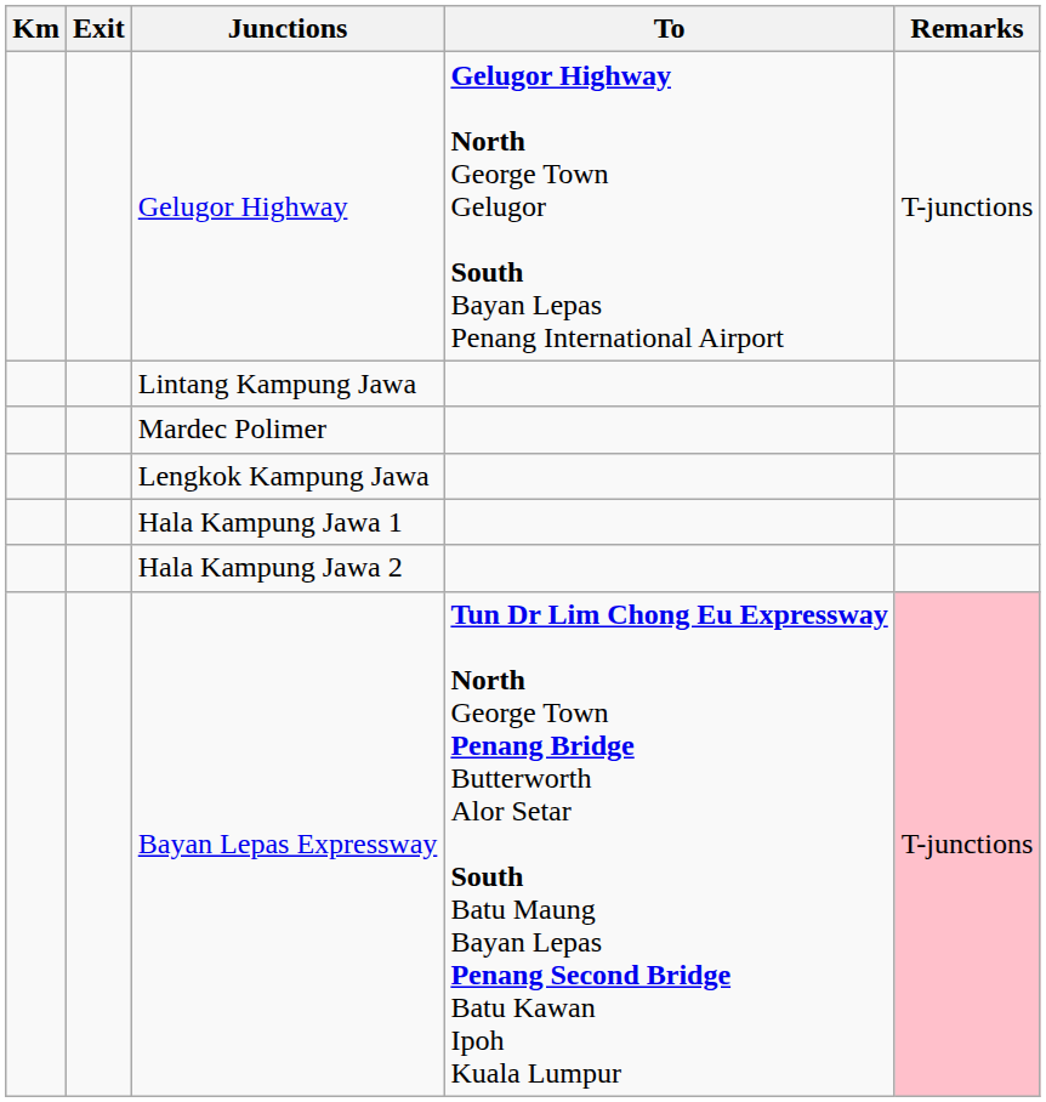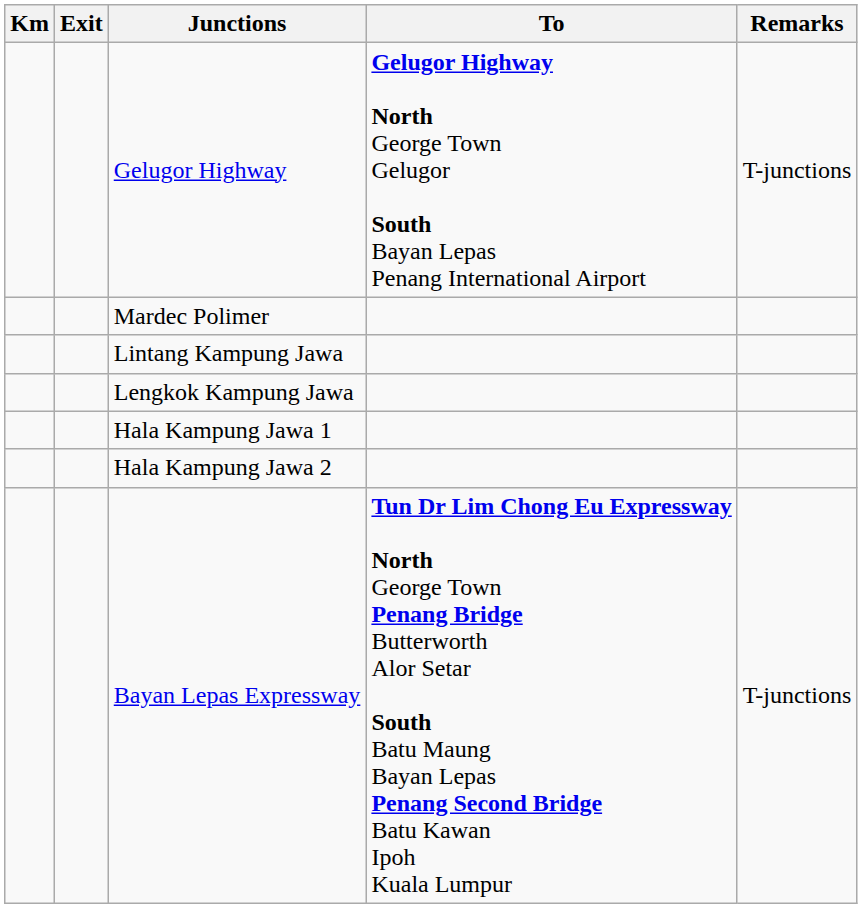rows swapped: Lintang Kampung Jawa <-> Mardec Polimer
Bayan Lepas Expressway | Remarks: pink background -> no background
